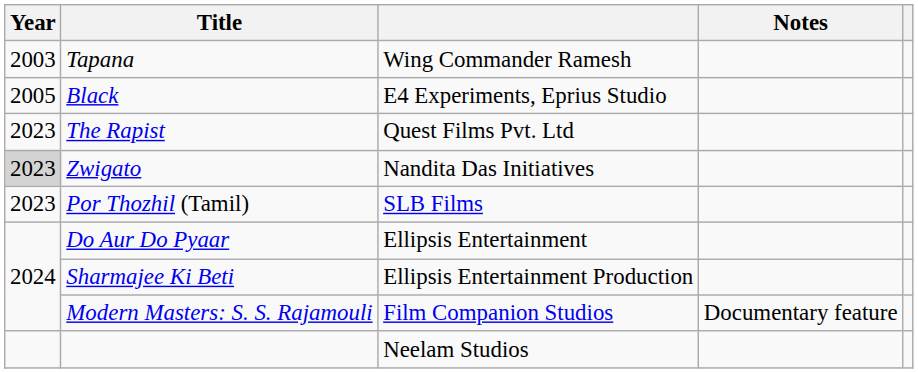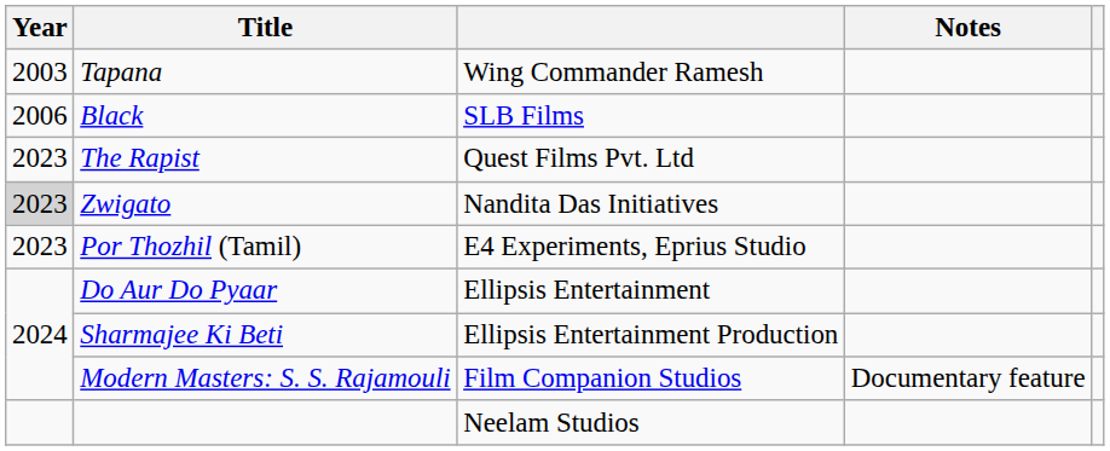Black | Year: 2005 -> 2006
Black | column 3: E4 Experiments, Eprius Studio -> SLB Films
Por Thozhil (Tamil) | column 3: SLB Films -> E4 Experiments, Eprius Studio
